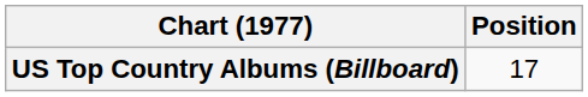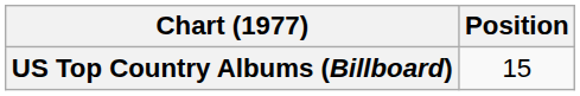US Top Country Albums (Billboard) | Position: 17 -> 15
